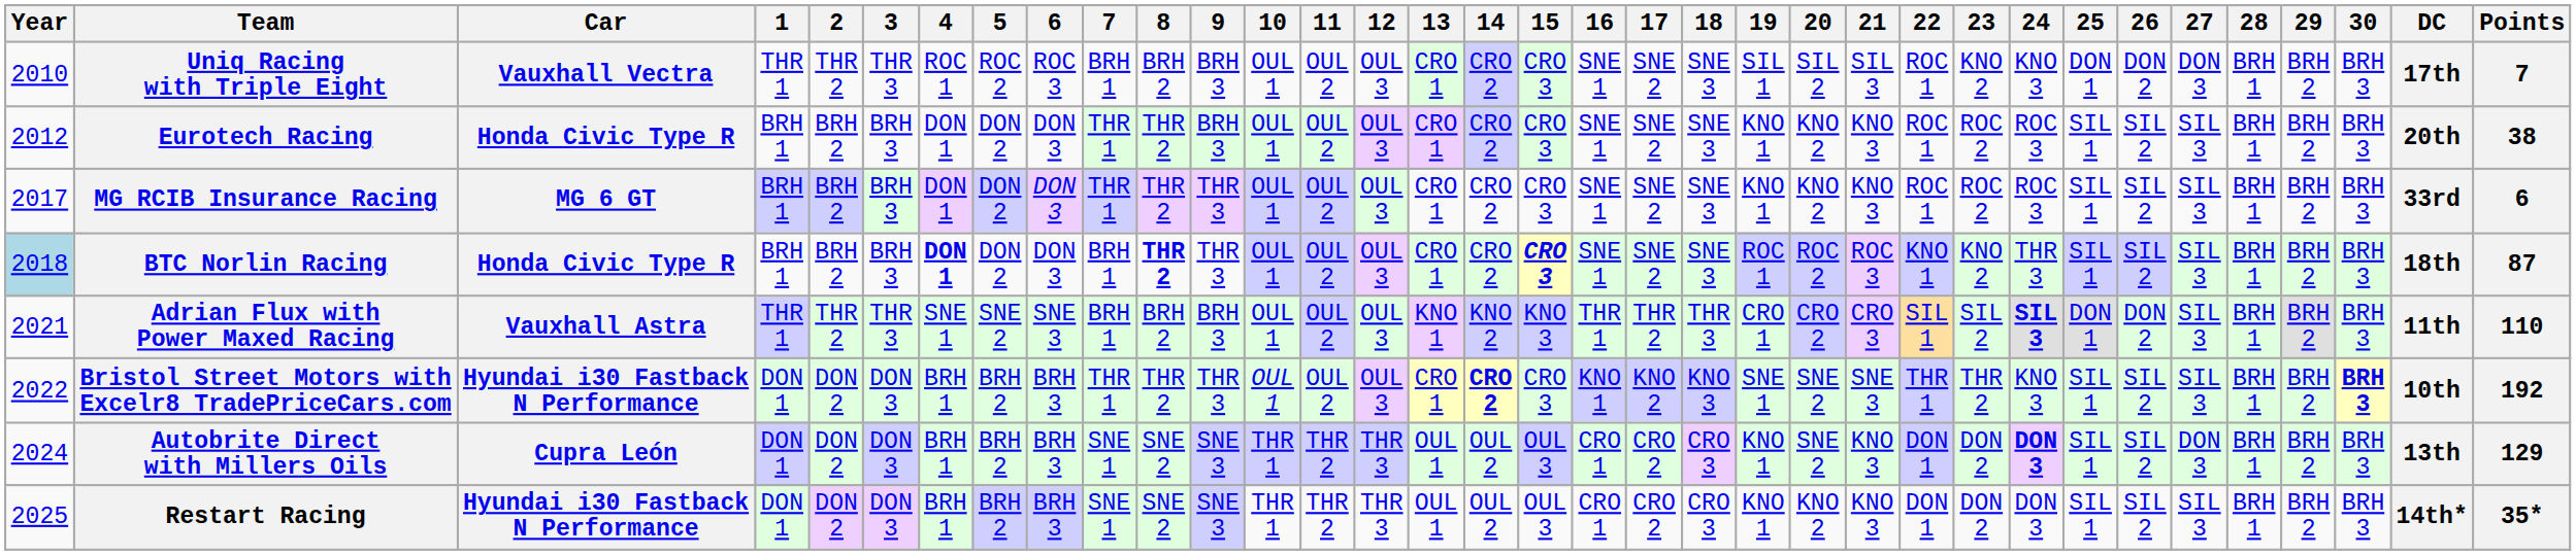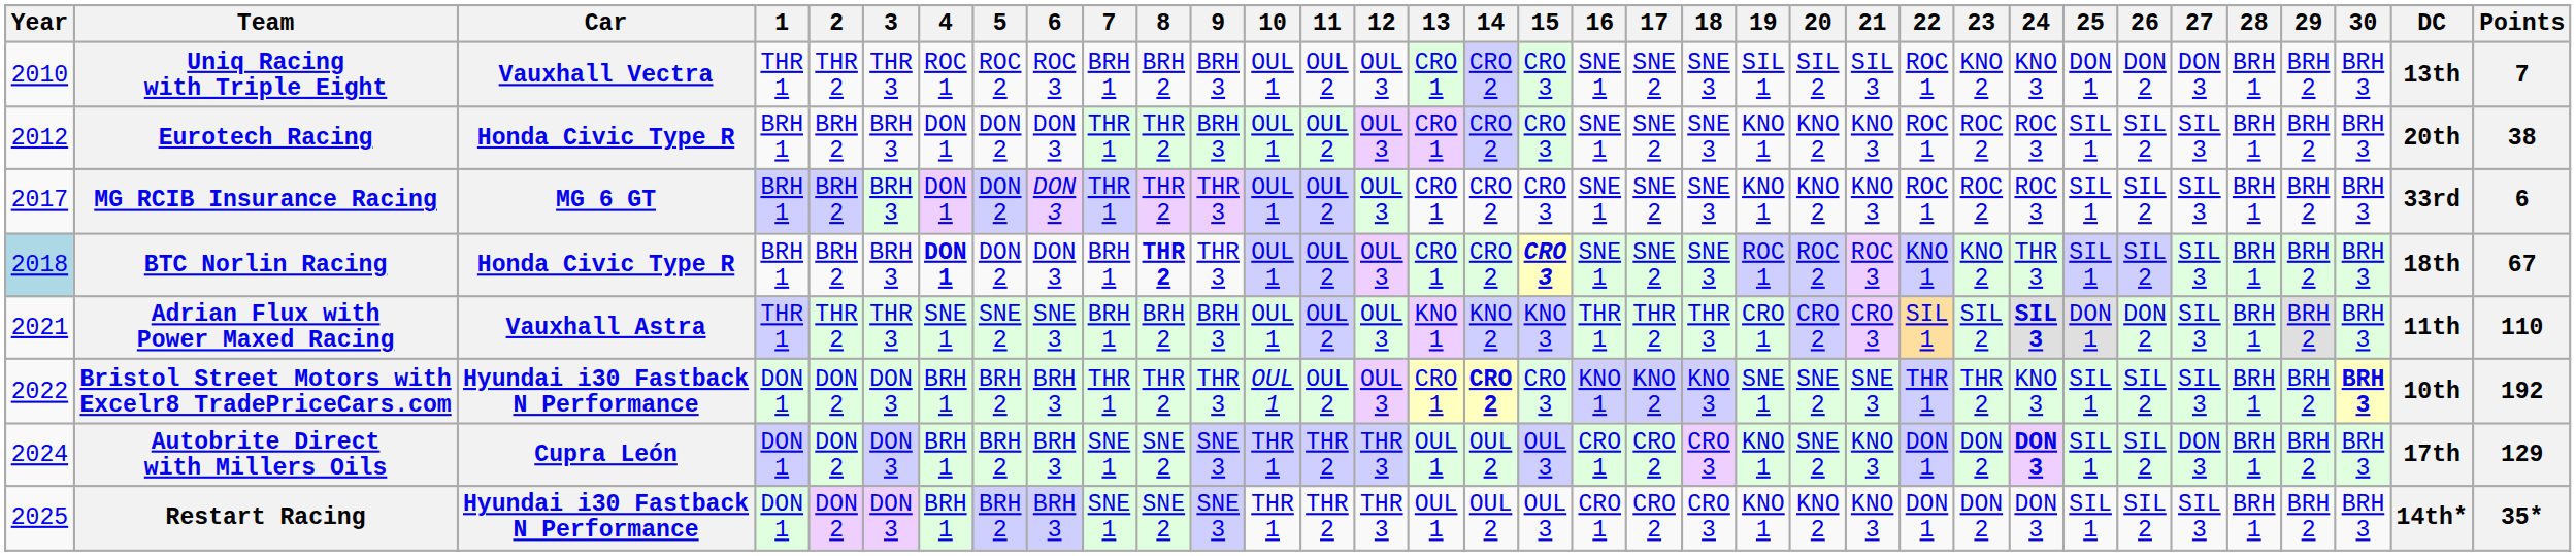Uniq Racing with Triple Eight | DC: 17th -> 13th
BTC Norlin Racing | Points: 87 -> 67
Autobrite Direct with Millers Oils | DC: 13th -> 17th
